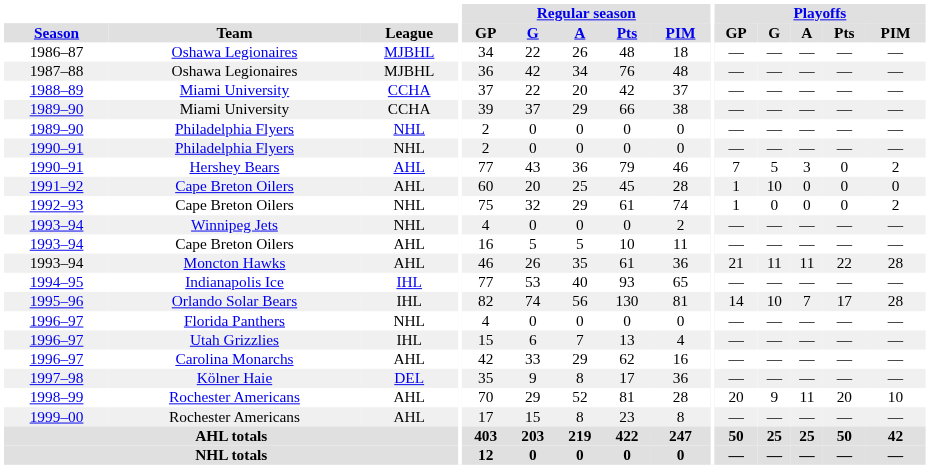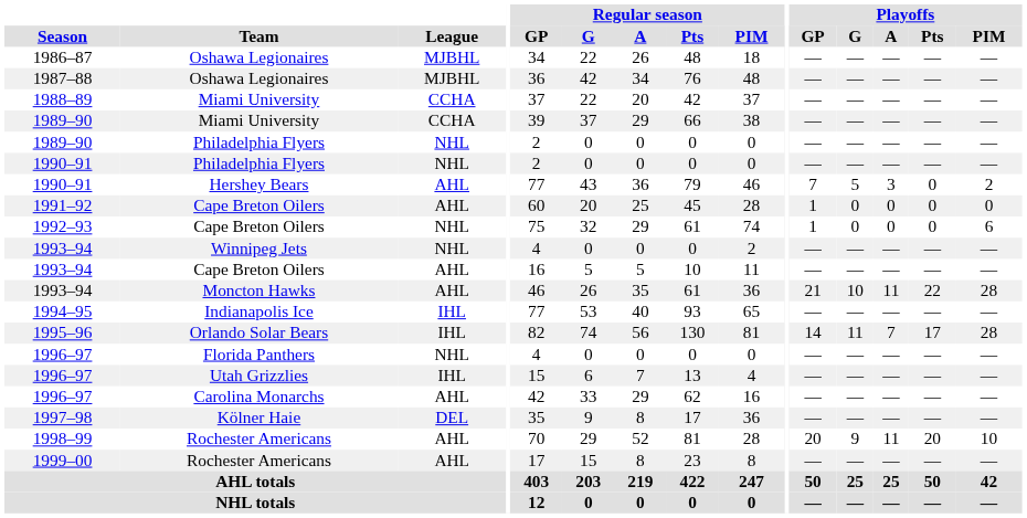1991–92 | Playoffs / G: 10 -> 0
1992–93 | Playoffs / PIM: 2 -> 6
1993–94 / Moncton Hawks | Playoffs / G: 11 -> 10
1995–96 | Playoffs / G: 10 -> 11
